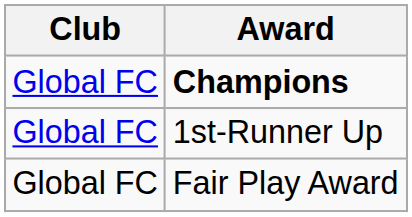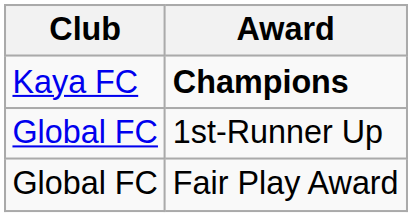Champions | Club: Global FC -> Kaya FC
